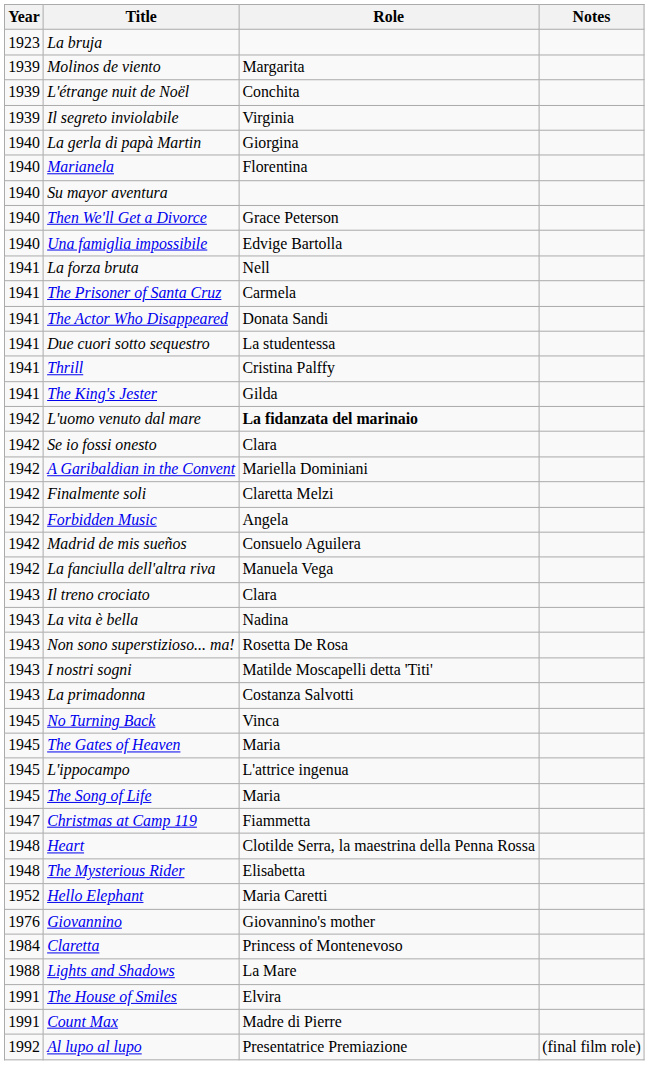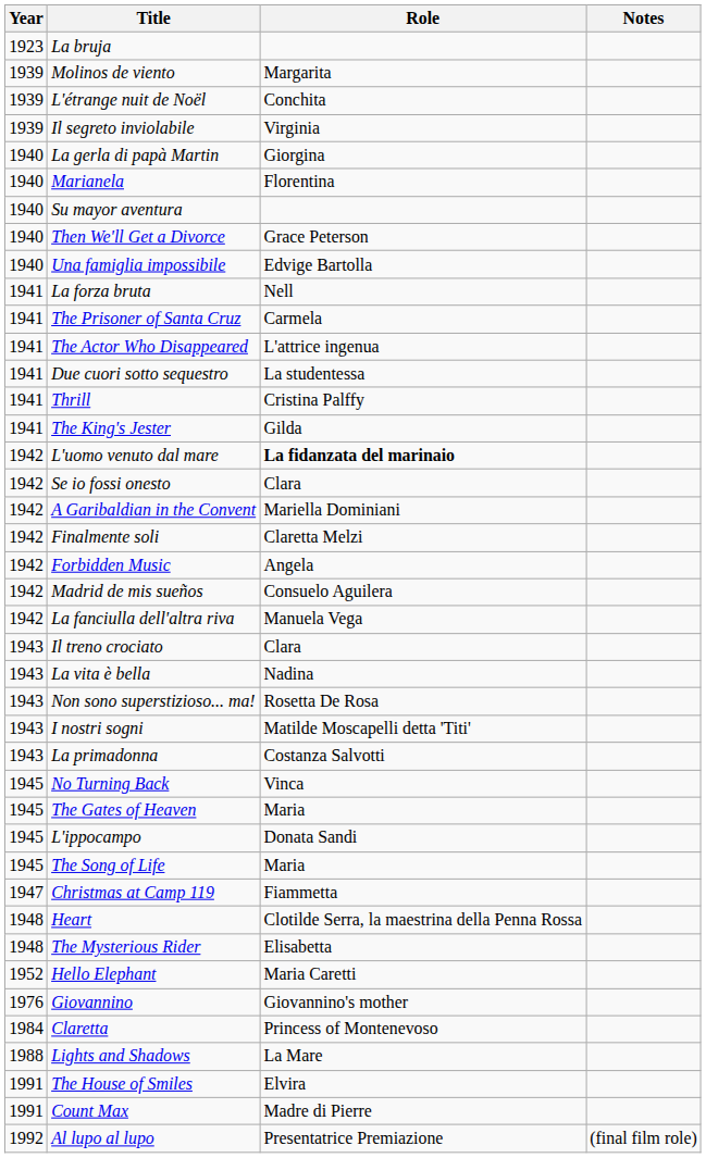The Actor Who Disappeared | Role: Donata Sandi -> L'attrice ingenua
L'ippocampo | Role: L'attrice ingenua -> Donata Sandi
